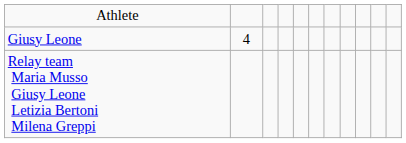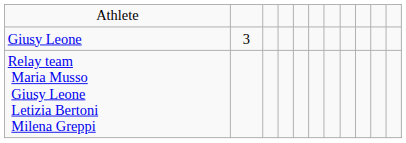Giusy Leone | column 2: 4 -> 3
